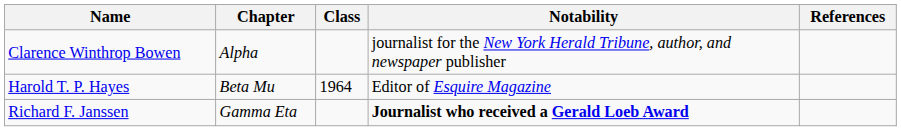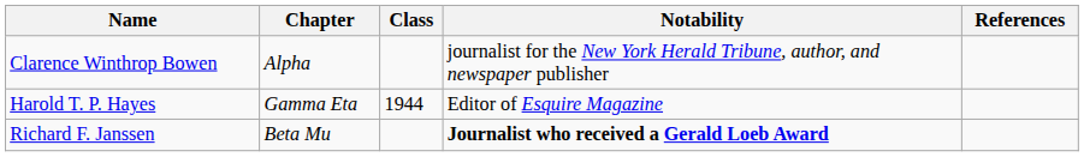Harold T. P. Hayes | Chapter: Beta Mu -> Gamma Eta
Harold T. P. Hayes | Class: 1964 -> 1944
Richard F. Janssen | Chapter: Gamma Eta -> Beta Mu
